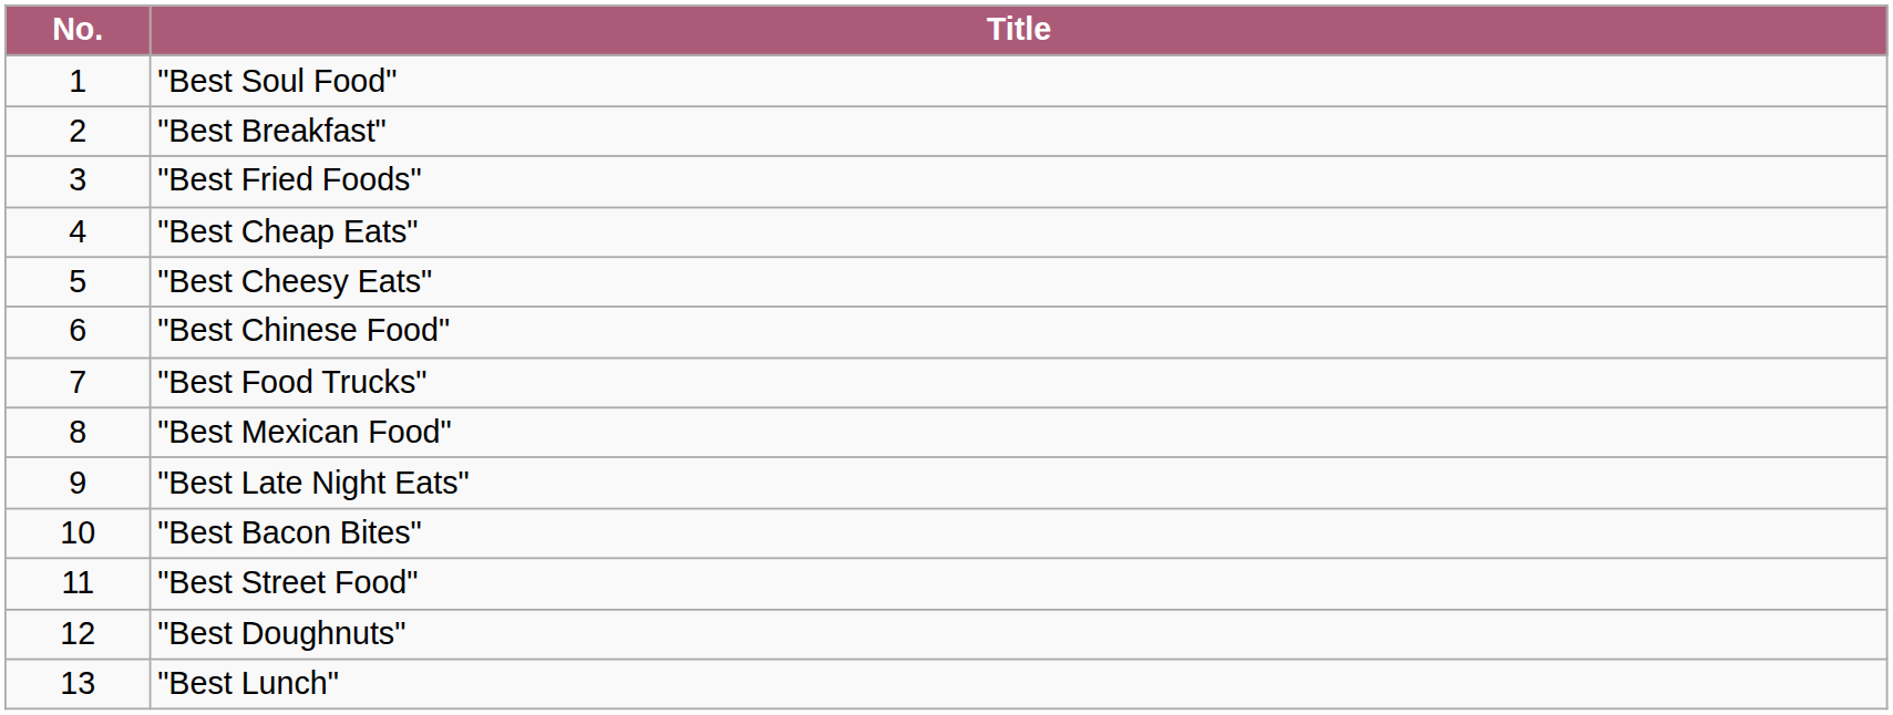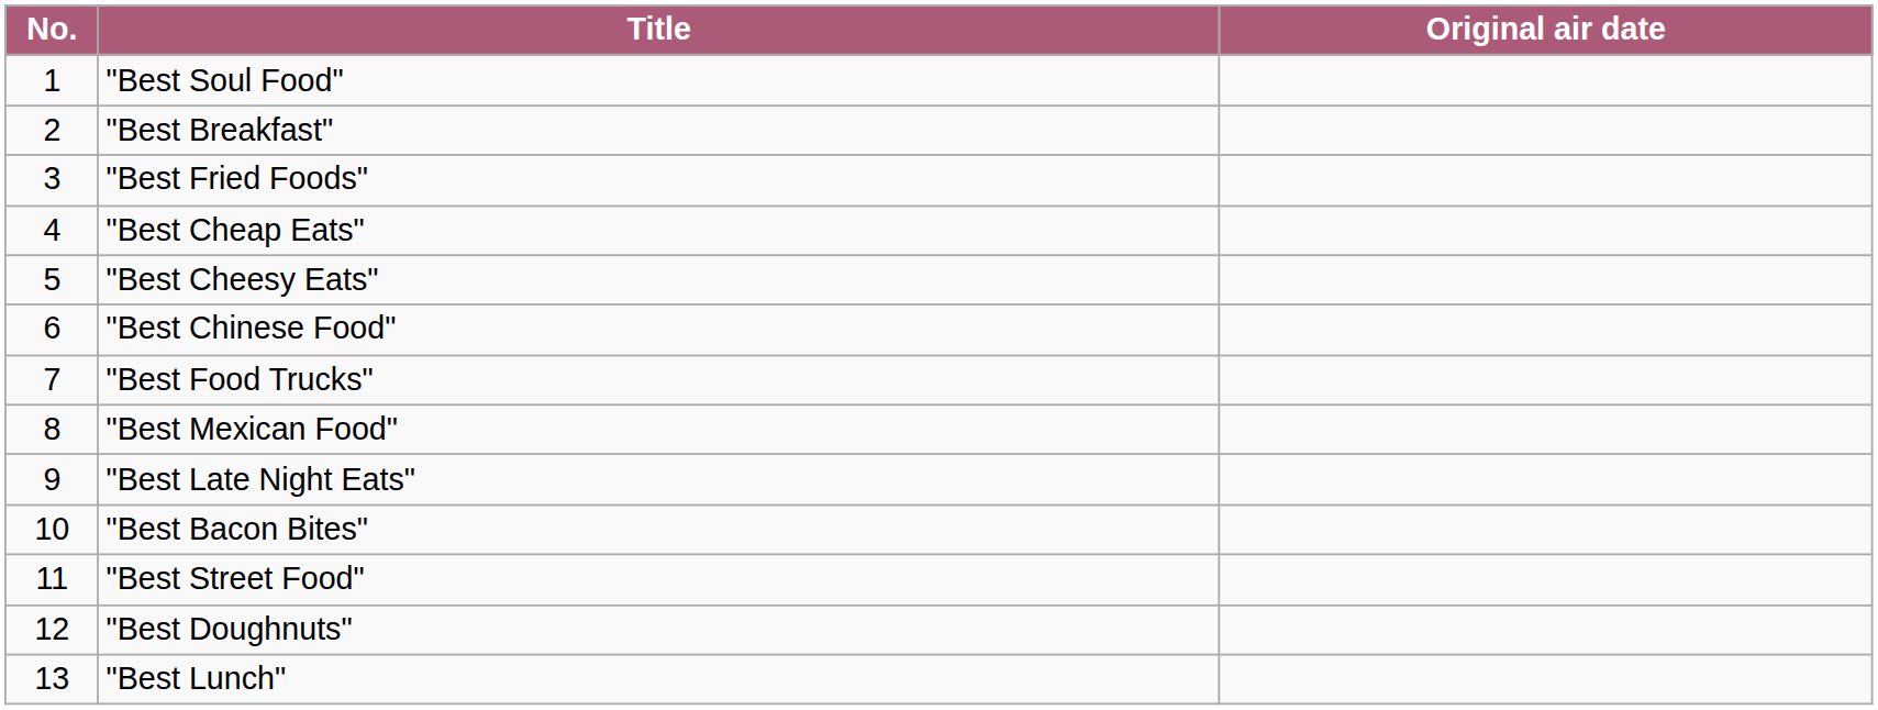+ column: Original air date
